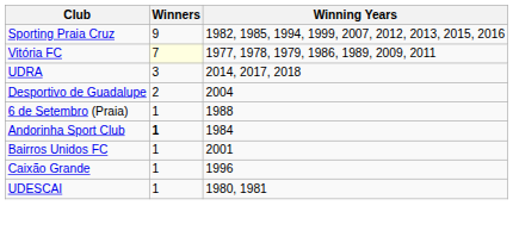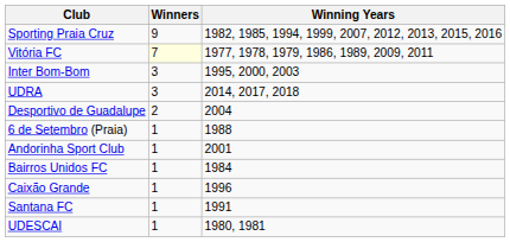+ row: Inter Bom-Bom | 3 | 1995, 2000, 2003
Andorinha Sport Club | Winners: bold -> normal
Andorinha Sport Club | Winning Years: 1984 -> 2001
Bairros Unidos FC | Winning Years: 2001 -> 1984
+ row: Santana FC | 1 | 1991
